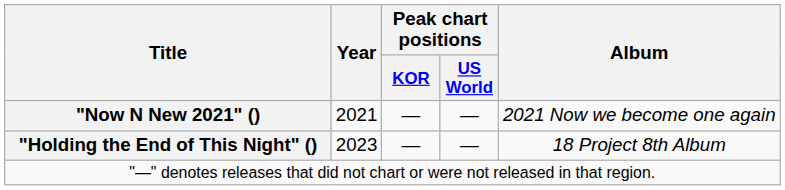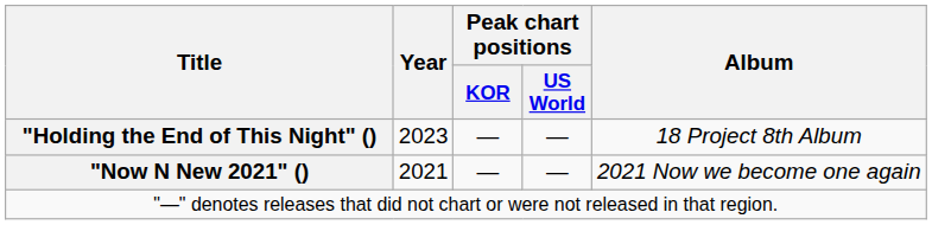rows swapped: "Now N New 2021" () <-> "Holding the End of This Night" ()
